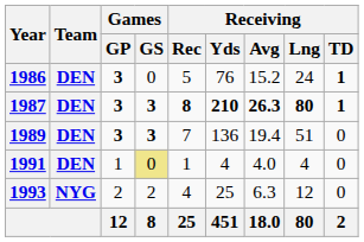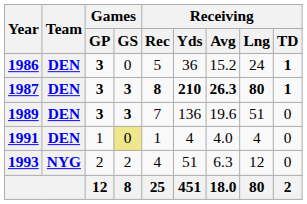1986 | Receiving / Yds: 76 -> 36
1989 | Receiving / Avg: 19.4 -> 19.6
1993 | Receiving / Yds: 25 -> 51
